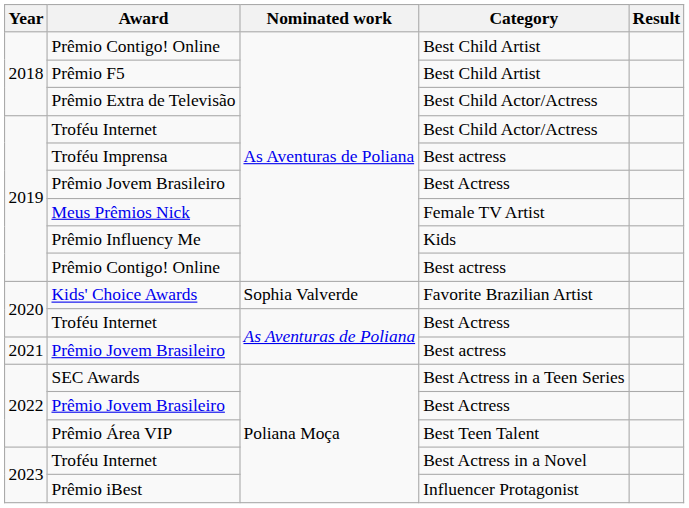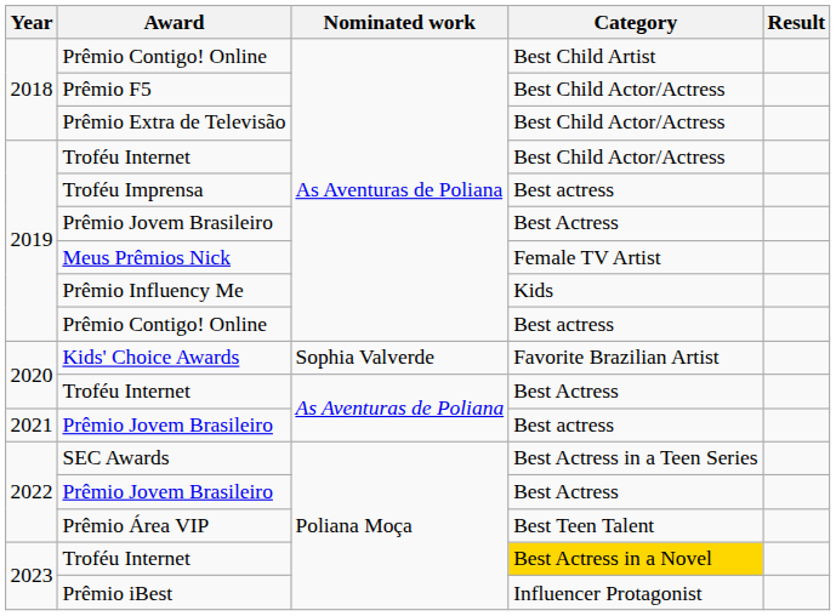Prêmio F5 | Category: Best Child Artist -> Best Child Actor/Actress
2023 / Troféu Internet | Category: no background -> gold background
